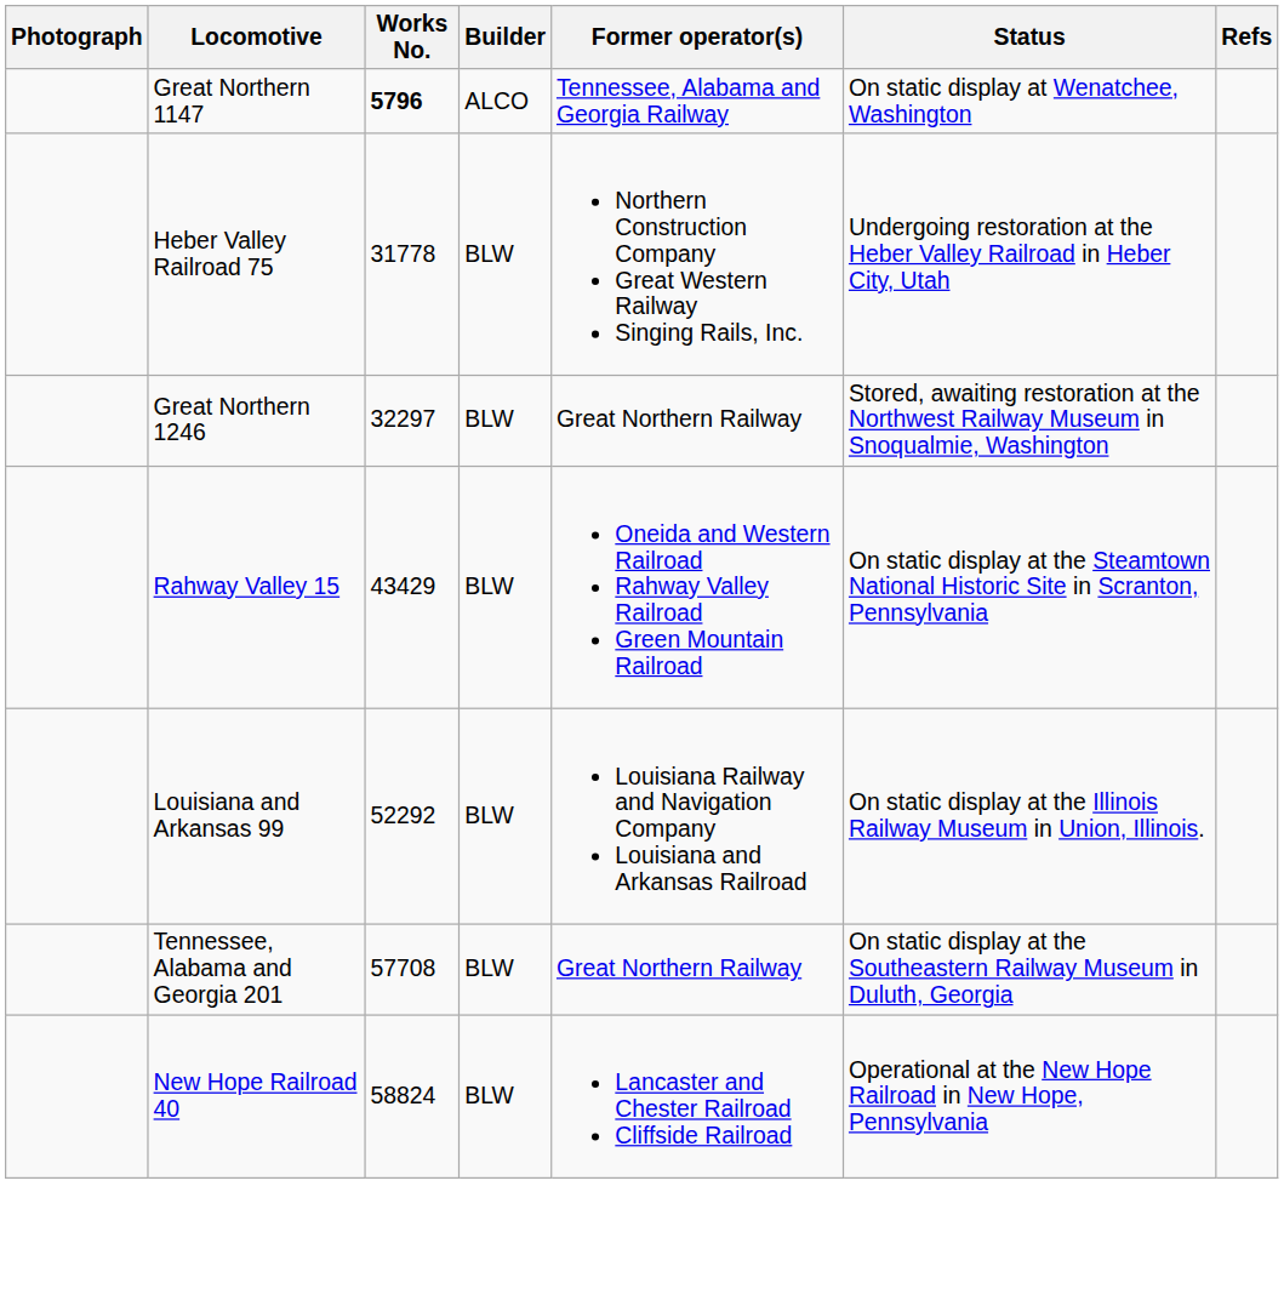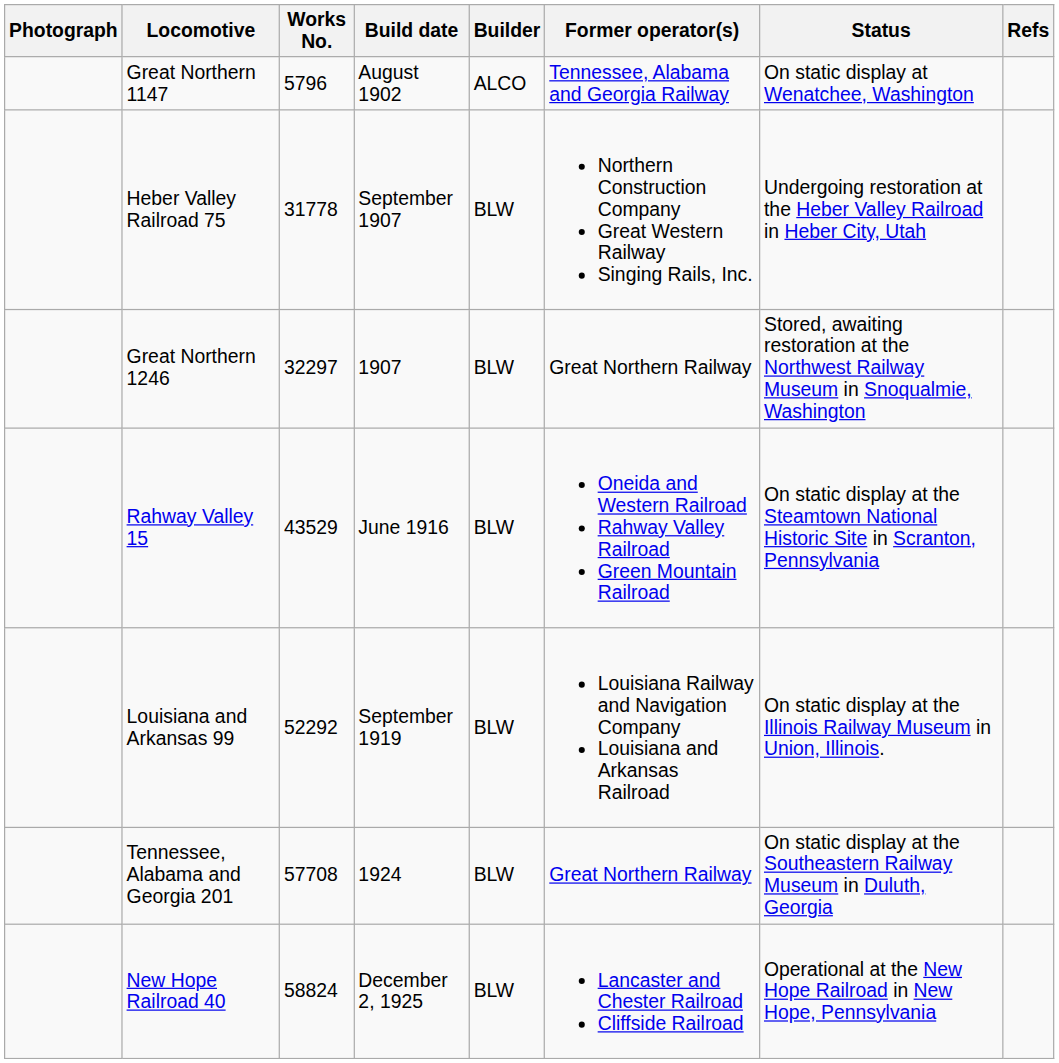+ column: Build date | August 1902 | September 1907 | 1907 | June 1916 | September 1919 | 1924 | December 2, 1925
Great Northern 1147 | Works No.: bold -> normal
Rahway Valley 15 | Works No.: 43429 -> 43529
